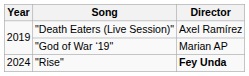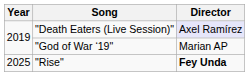"Death Eaters (Live Session)" | Director: no background -> lavender background
"Rise" | Year: 2024 -> 2025
